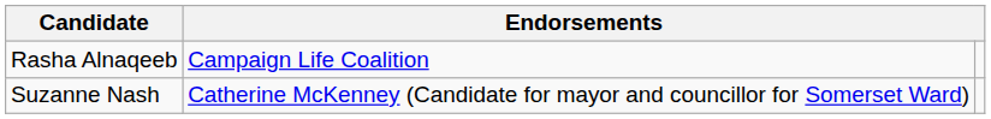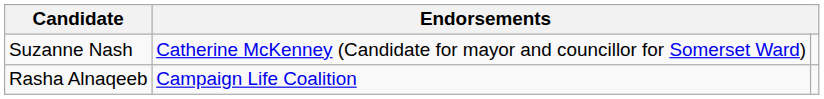rows swapped: Rasha Alnaqeeb <-> Suzanne Nash
